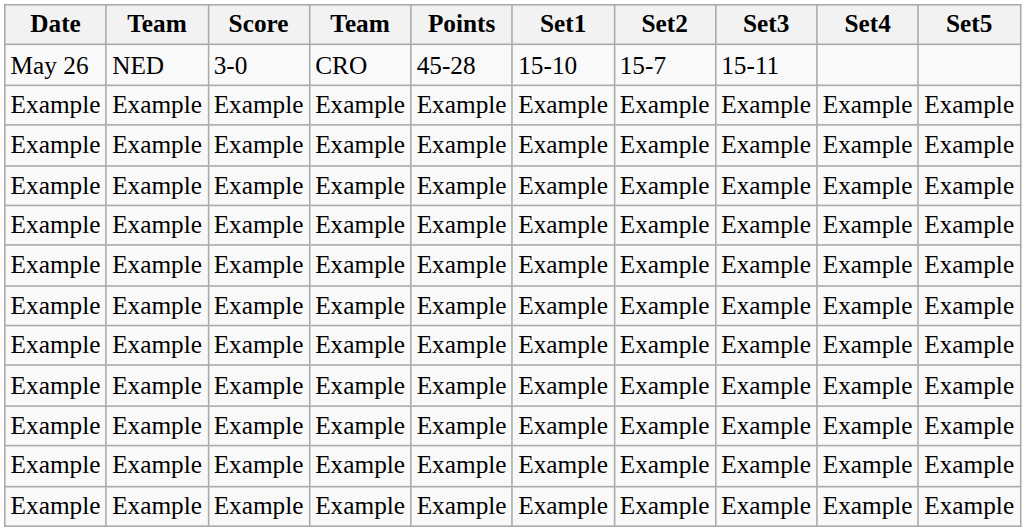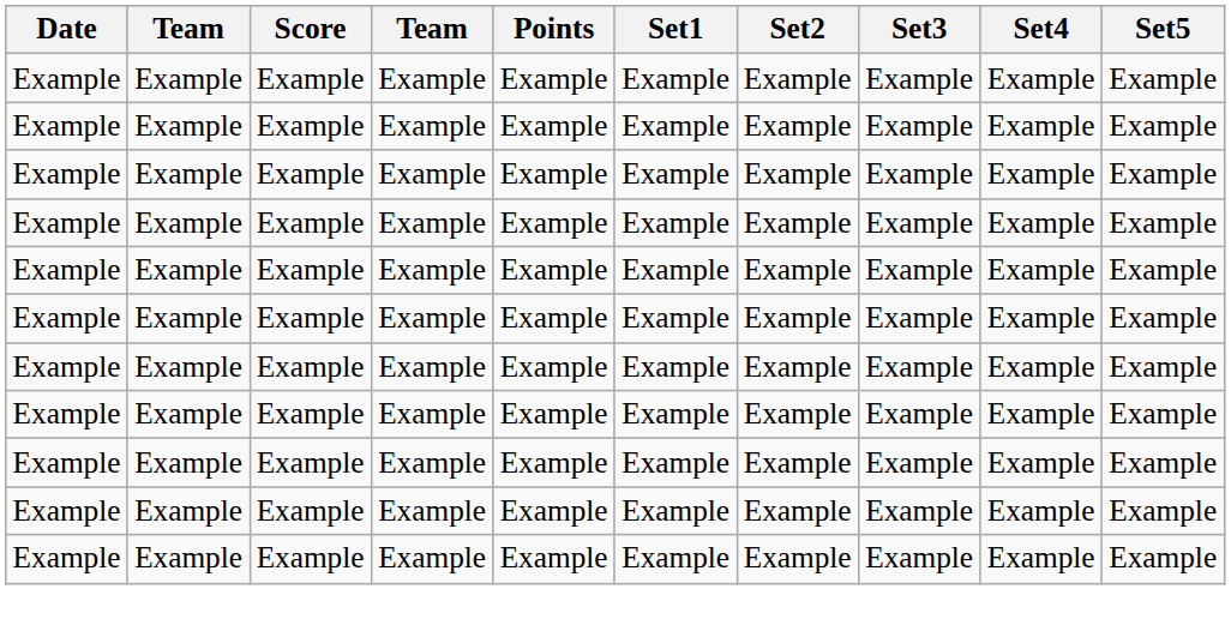- row: May 26 | NED | 3-0 | CRO | 45-28 | 15-10 | 15-7 | 15-11
